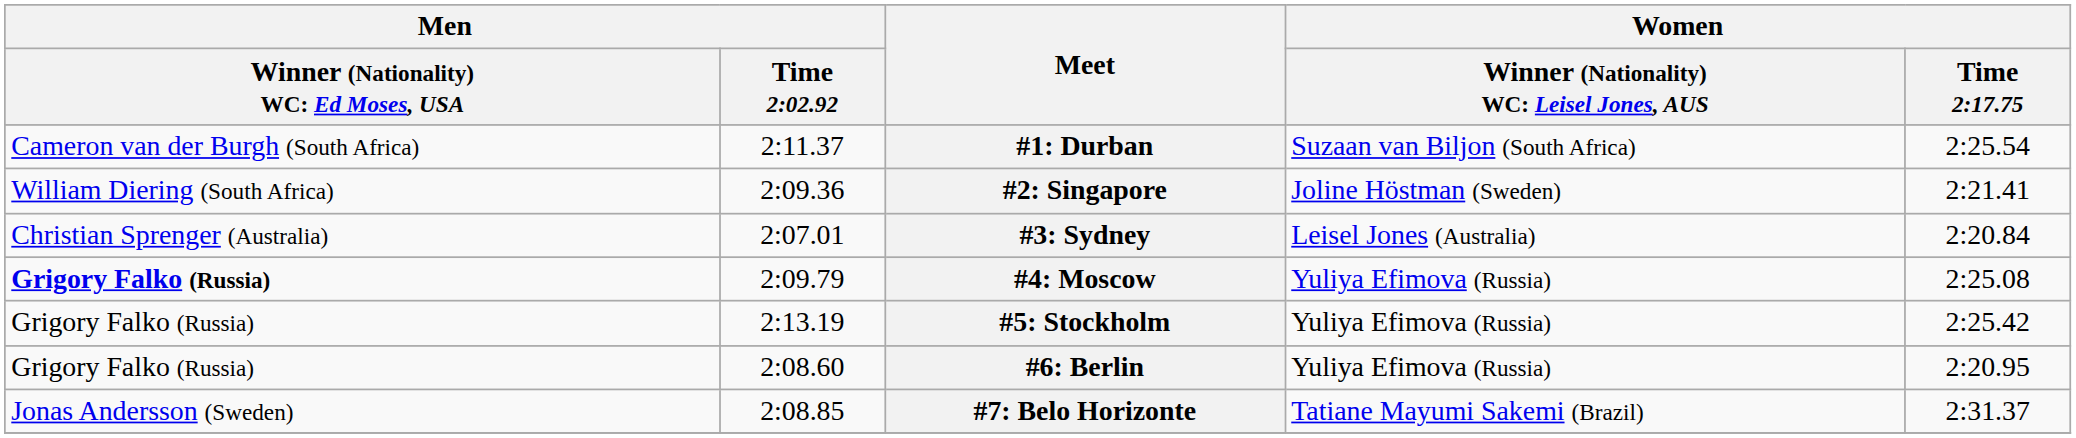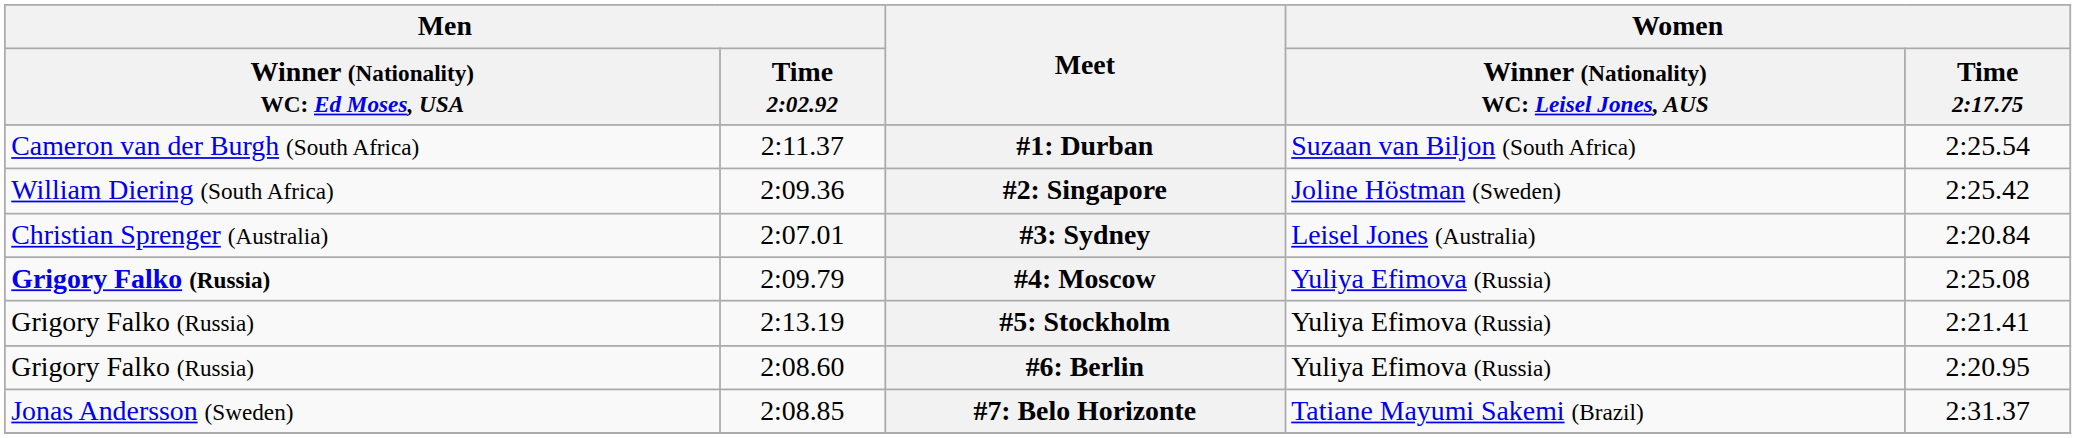#2: Singapore | Women / Time 2:17.75: 2:21.41 -> 2:25.42
#5: Stockholm | Women / Time 2:17.75: 2:25.42 -> 2:21.41
